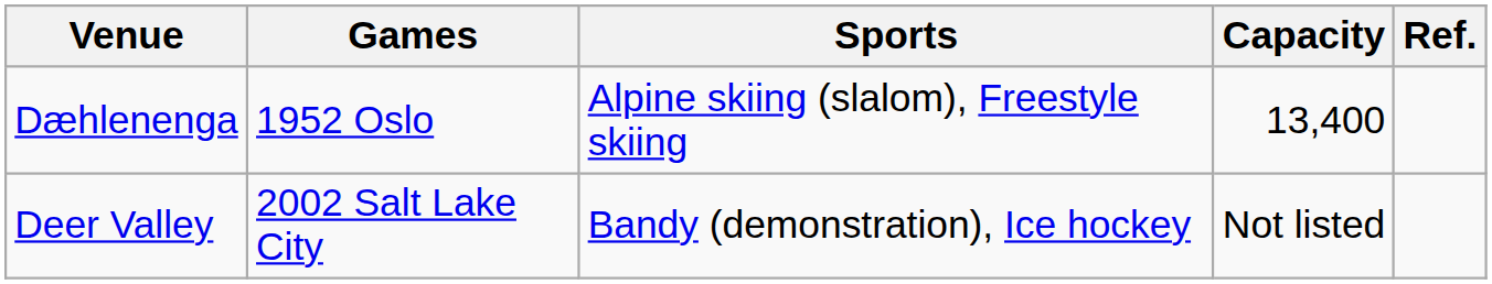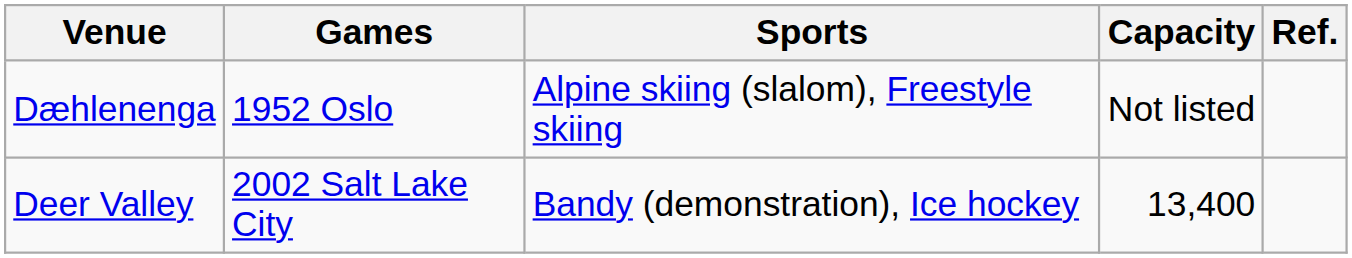Dæhlenenga | Capacity: 13,400 -> Not listed
Deer Valley | Capacity: Not listed -> 13,400
